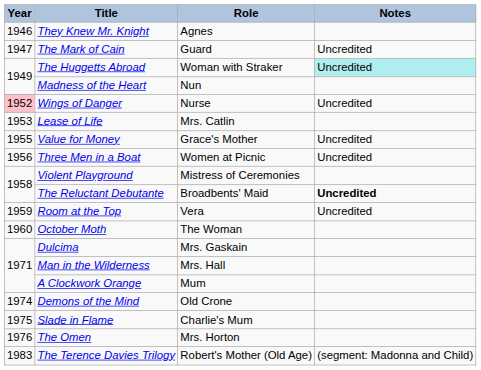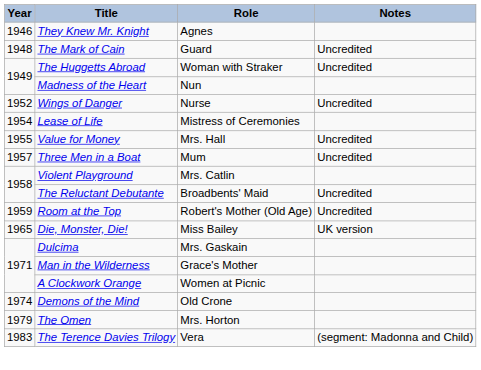The Mark of Cain | Year: 1947 -> 1948
The Huggetts Abroad | Notes: paleturquoise background -> no background
Wings of Danger | Year: pink background -> no background
Lease of Life | Year: 1953 -> 1954
Lease of Life | Role: Mrs. Catlin -> Mistress of Ceremonies
Value for Money | Role: Grace's Mother -> Mrs. Hall
Three Men in a Boat | Year: 1956 -> 1957
Three Men in a Boat | Role: Women at Picnic -> Mum
Violent Playground | Role: Mistress of Ceremonies -> Mrs. Catlin
The Reluctant Debutante | Notes: bold -> normal
Room at the Top | Role: Vera -> Robert's Mother (Old Age)
- row: 1960 | October Moth | The Woman
+ row: 1965 | Die, Monster, Die! | Miss Bailey | UK version
Man in the Wilderness | Role: Mrs. Hall -> Grace's Mother
A Clockwork Orange | Role: Mum -> Women at Picnic
- row: 1975 | Slade in Flame | Charlie's Mum
The Omen | Year: 1976 -> 1979
The Terence Davies Trilogy | Role: Robert's Mother (Old Age) -> Vera
